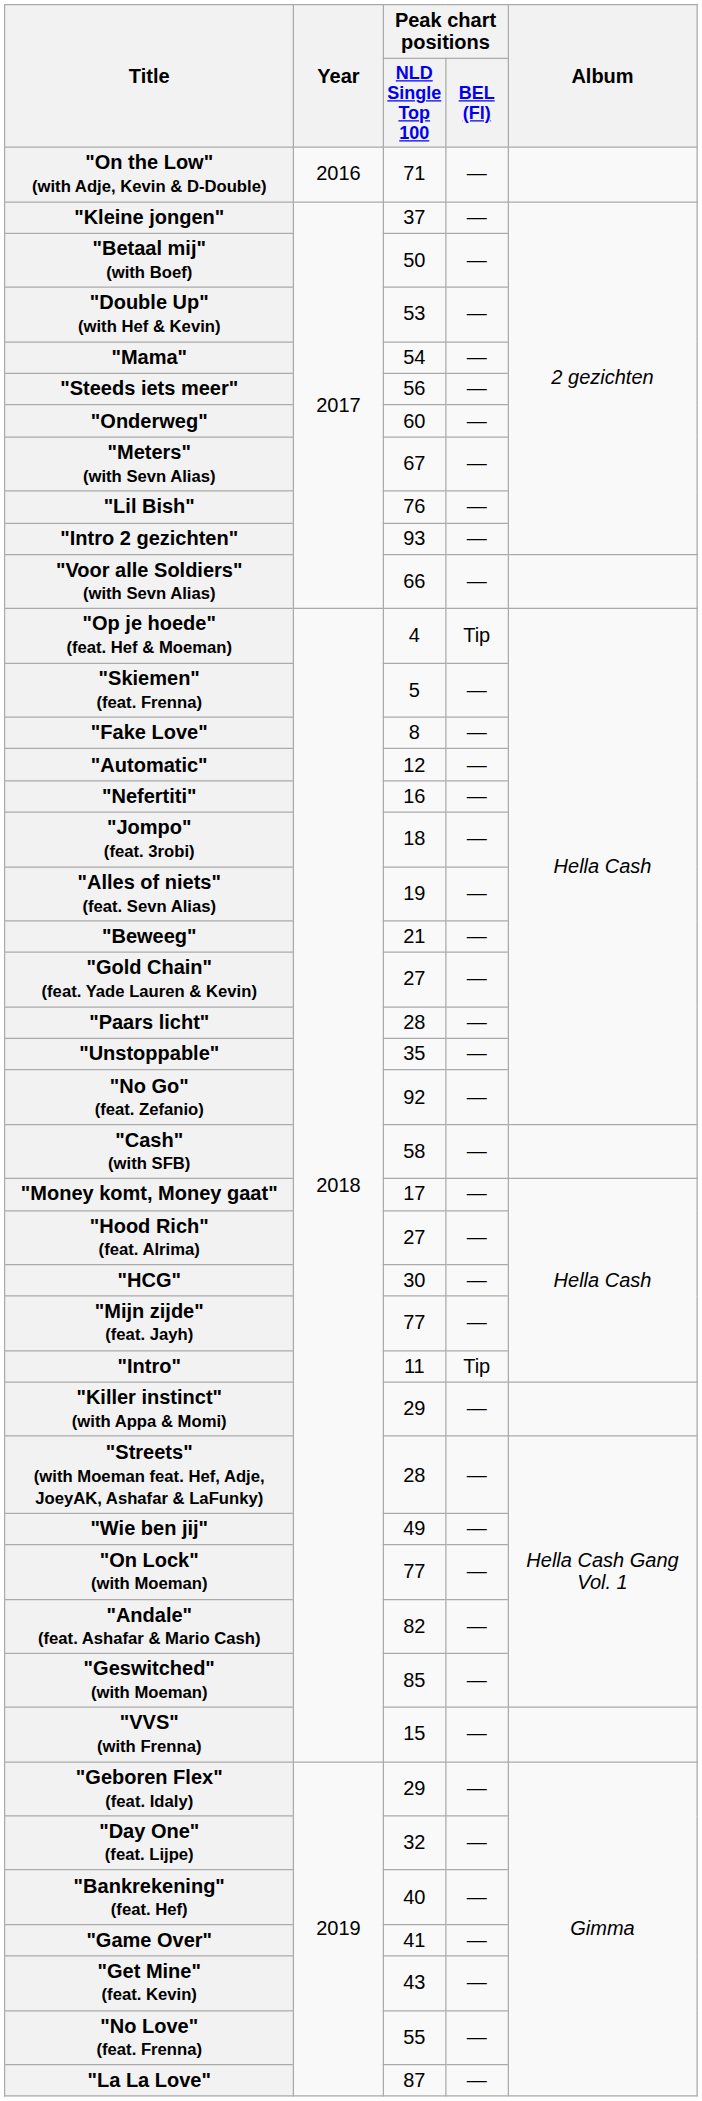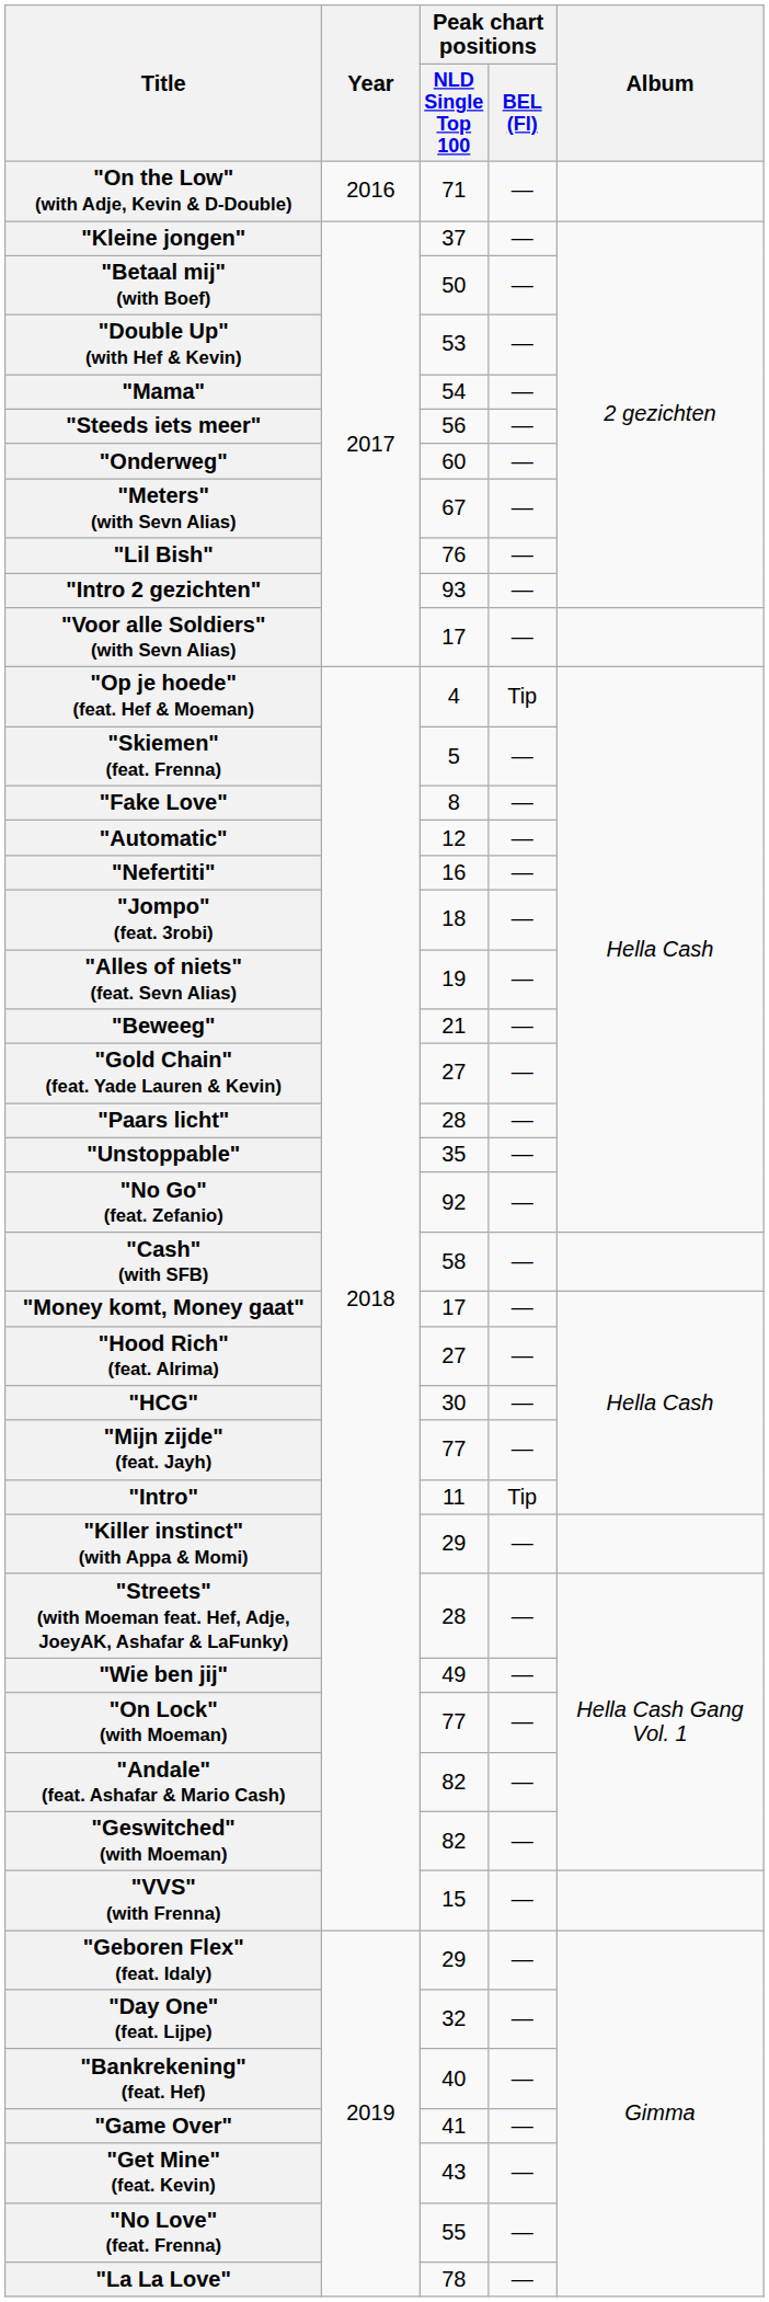"Voor alle Soldiers" (with Sevn Alias) | Peak chart positions / NLD Single Top 100: 66 -> 17
"Geswitched" (with Moeman) | Peak chart positions / NLD Single Top 100: 85 -> 82
"La La Love" | Peak chart positions / NLD Single Top 100: 87 -> 78
